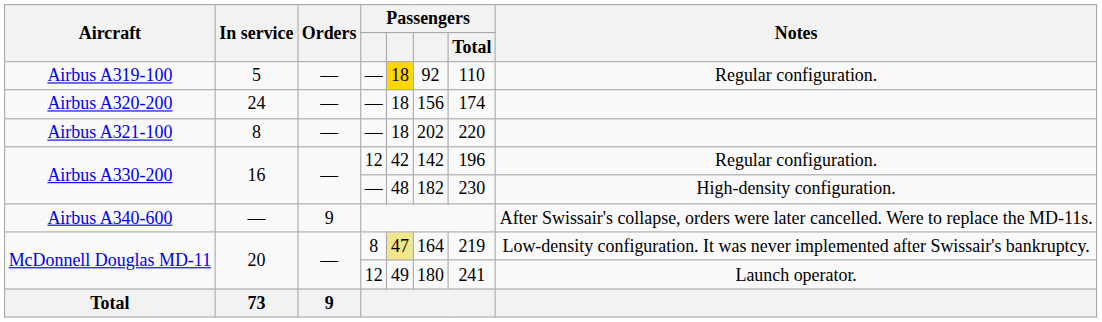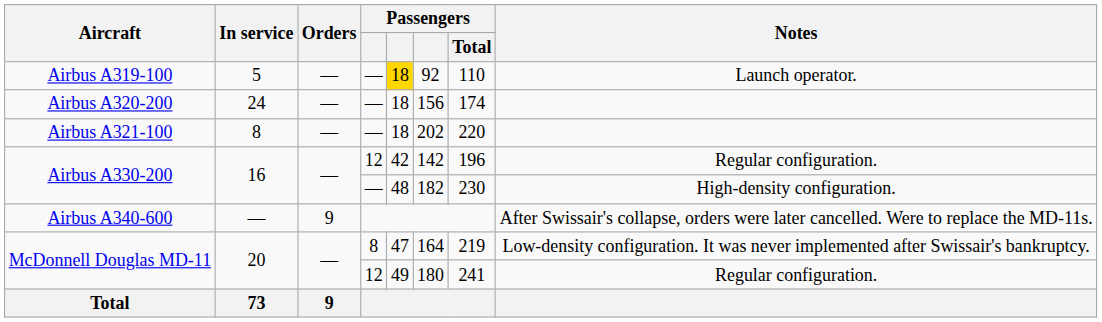Airbus A319-100 | Notes: Regular configuration. -> Launch operator.
McDonnell Douglas MD-11 / 8 | column 5: khaki background -> no background
McDonnell Douglas MD-11 / 12 | Notes: Launch operator. -> Regular configuration.
